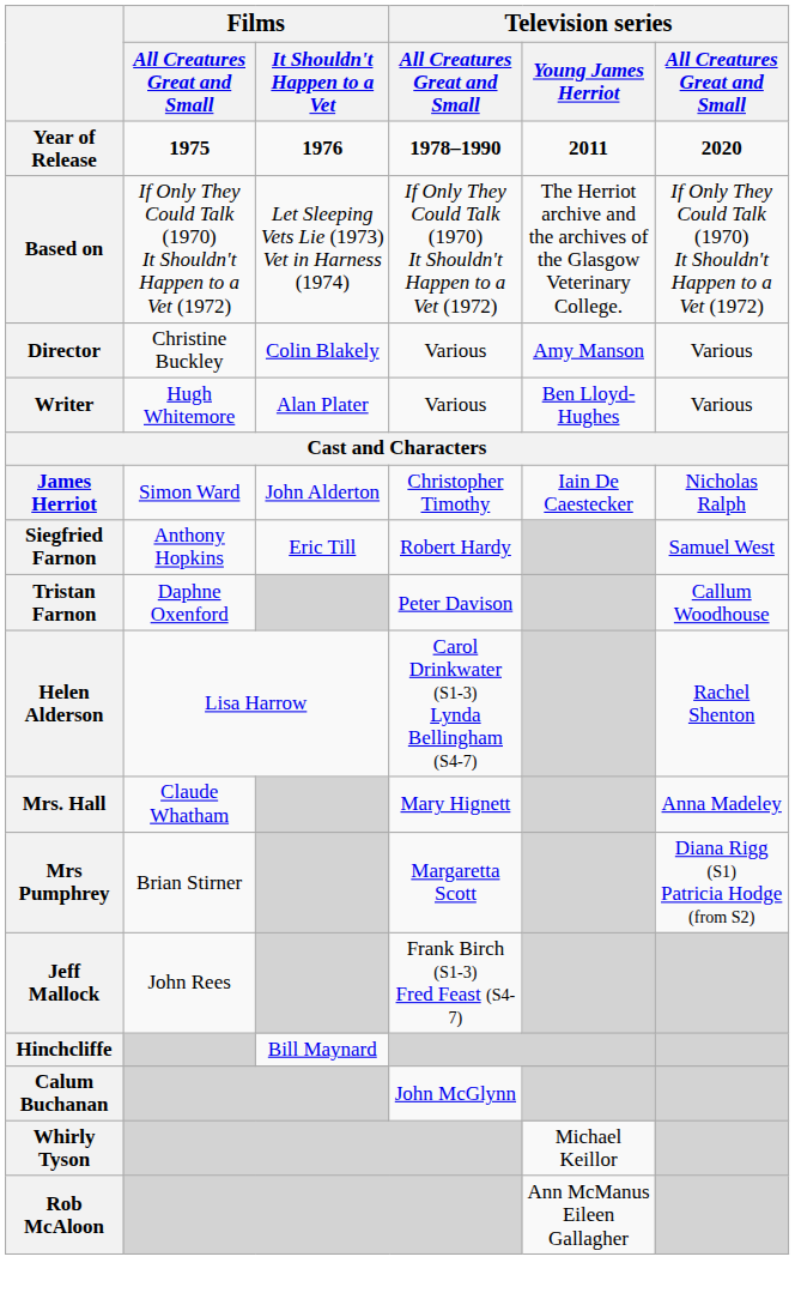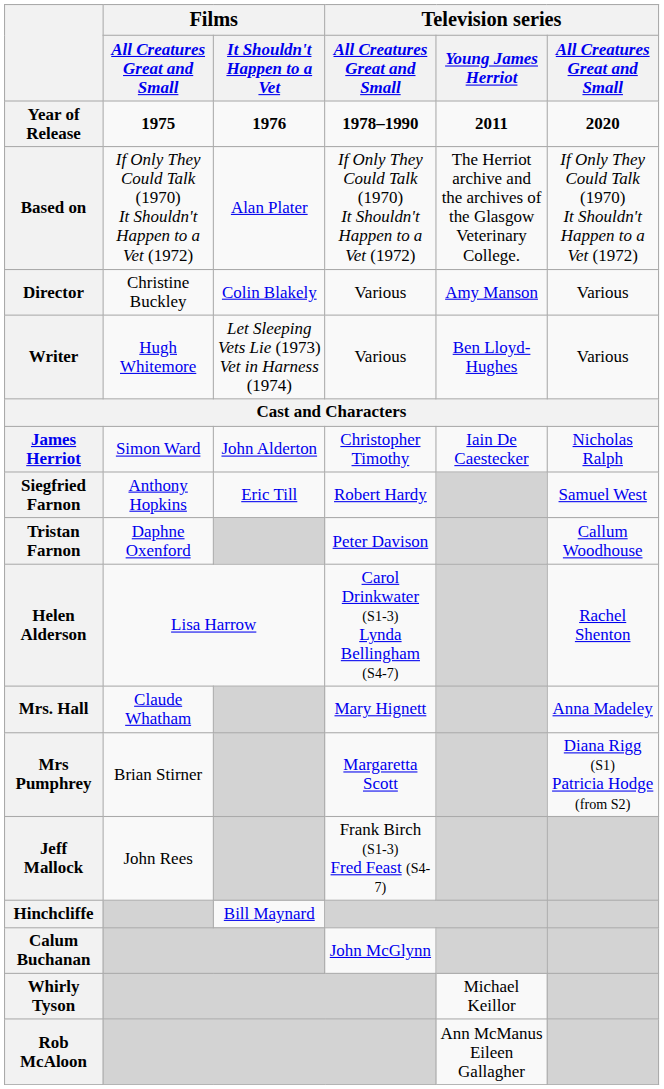Based on | Films / It Shouldn't Happen to a Vet: Let Sleeping Vets Lie (1973) Vet in Harness (1974) -> Alan Plater
Writer | Films / It Shouldn't Happen to a Vet: Alan Plater -> Let Sleeping Vets Lie (1973) Vet in Harness (1974)
